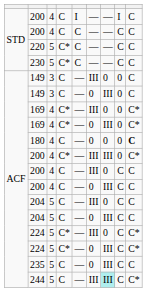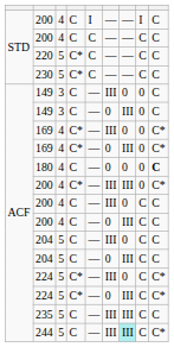235 | column 6: 0 -> III
